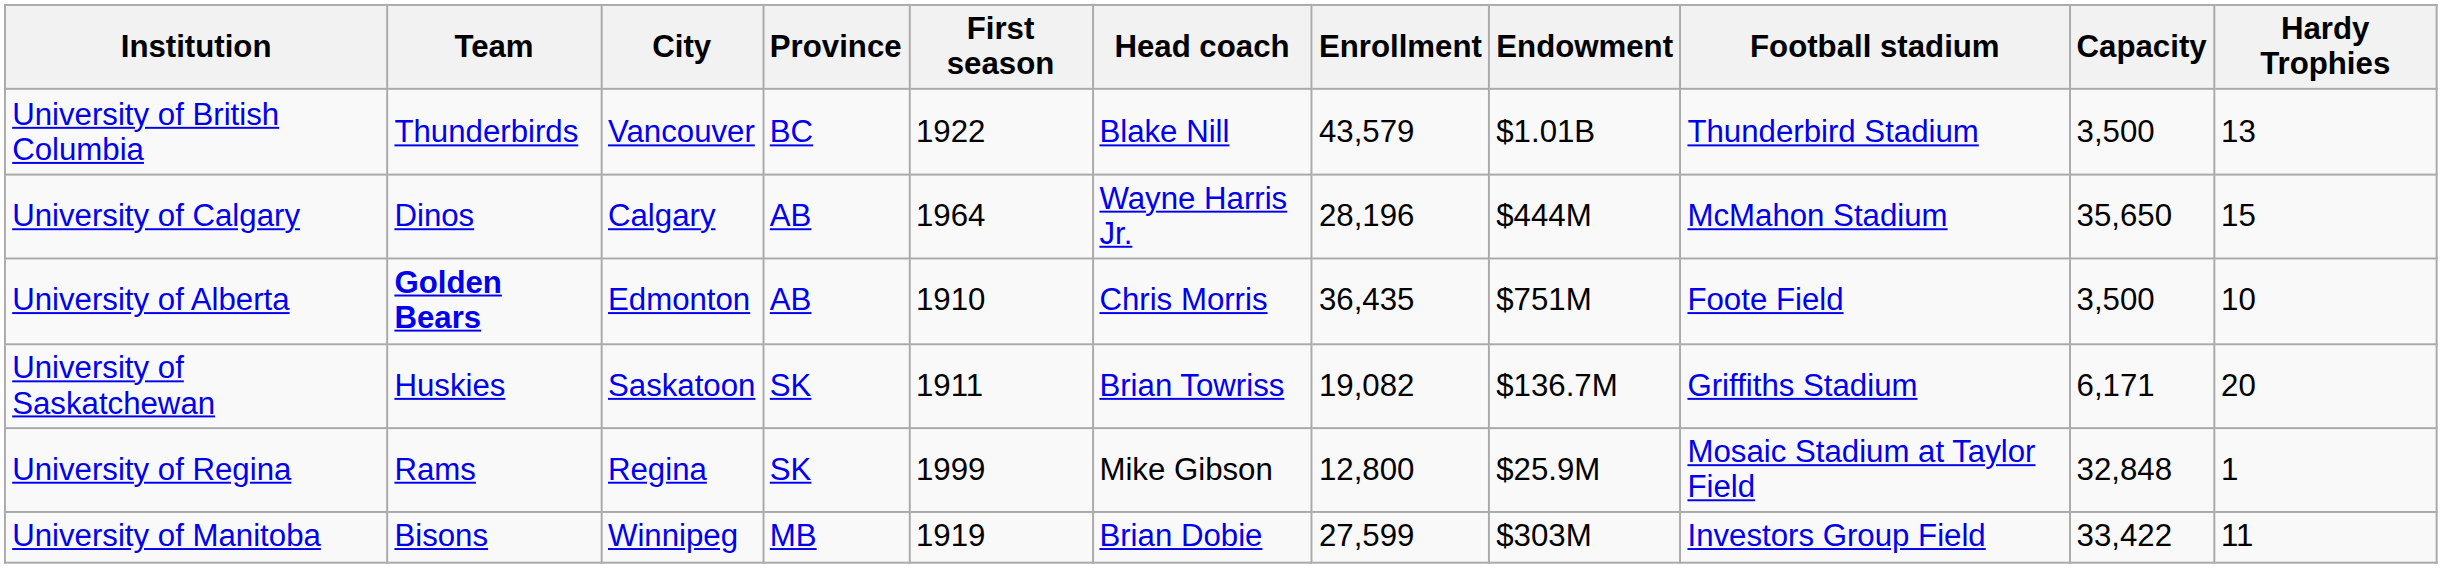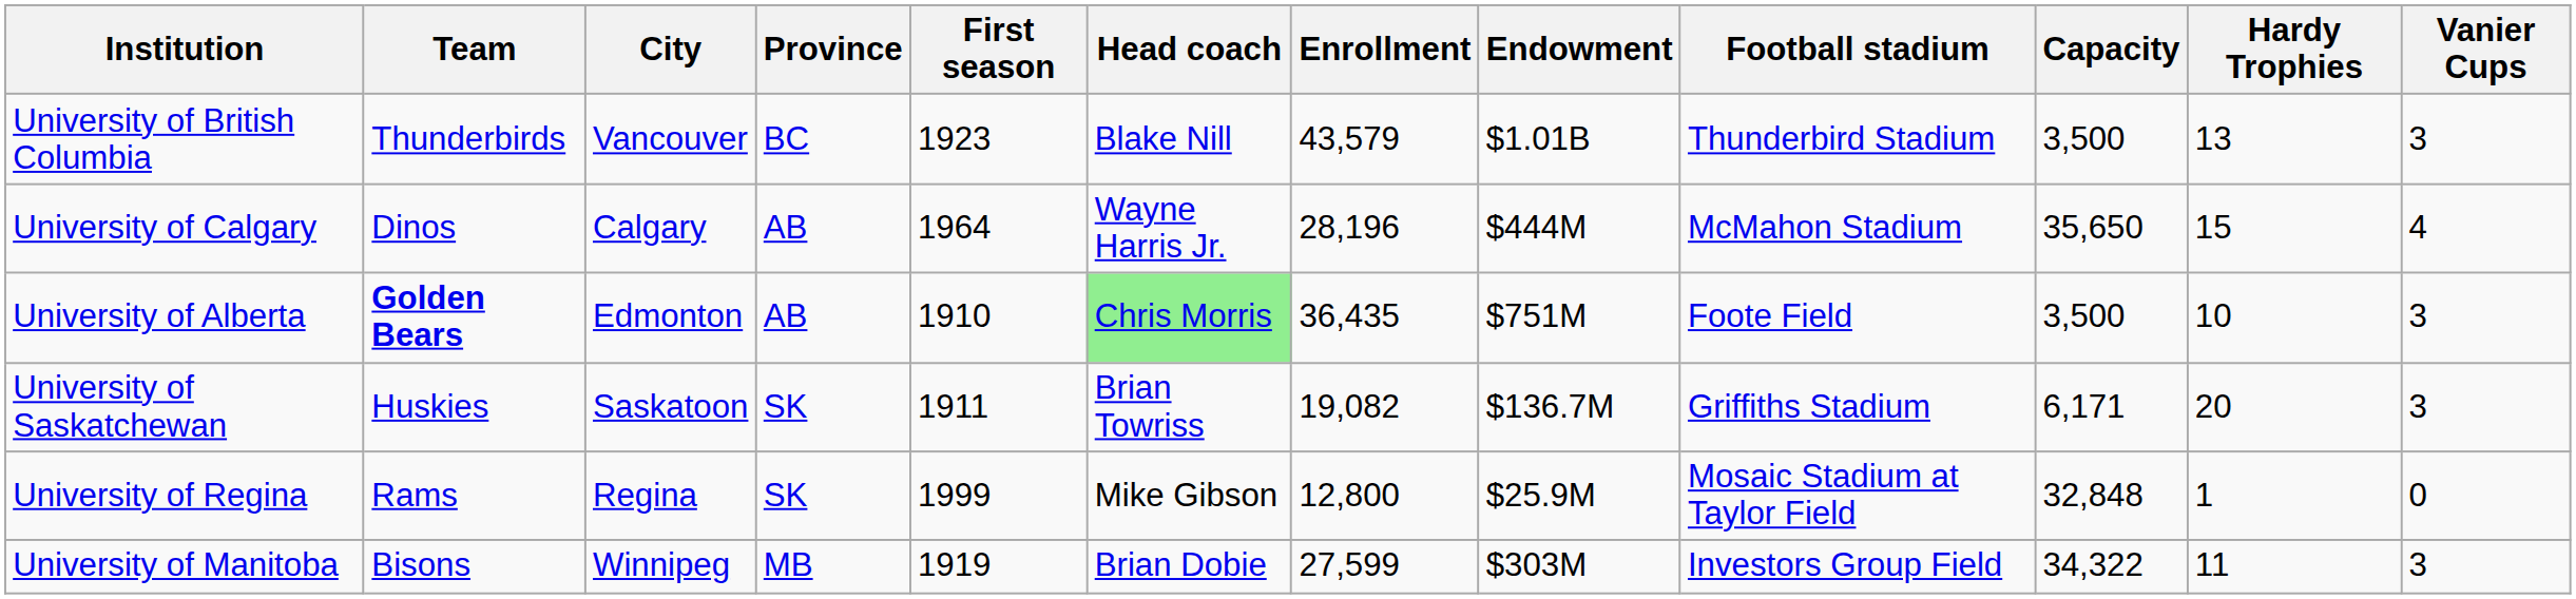+ column: Vanier Cups | 3 | 4 | 3 | 3 | 0 | 3
University of British Columbia | First season: 1922 -> 1923
University of Alberta | Head coach: no background -> lightgreen background
University of Manitoba | Capacity: 33,422 -> 34,322
